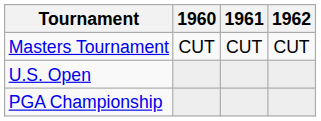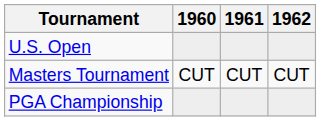rows swapped: Masters Tournament <-> U.S. Open
